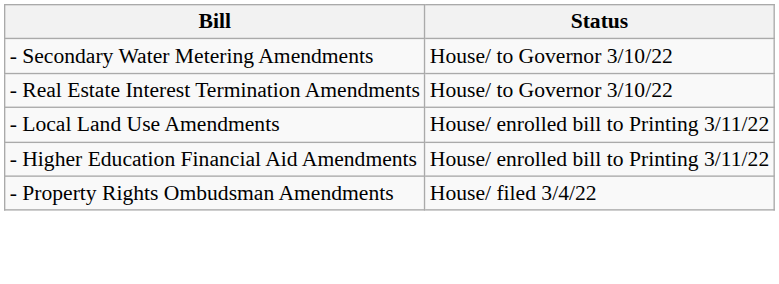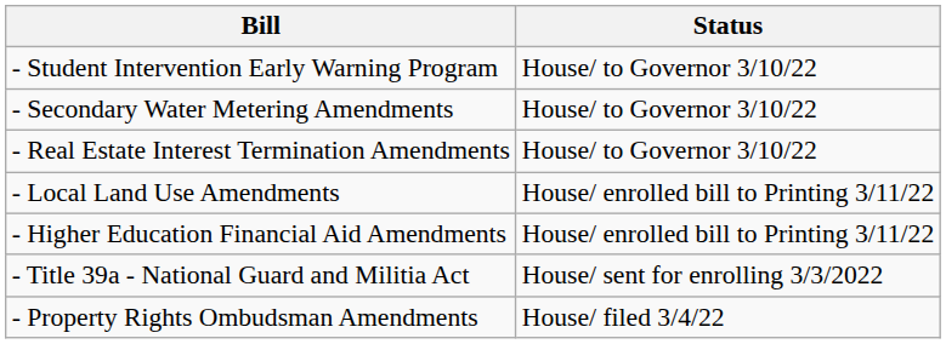+ row: - Student Intervention Early Warning Program | House/ to Governor 3/10/22
+ row: - Title 39a - National Guard and Militia Act | House/ sent for enrolling 3/3/2022
